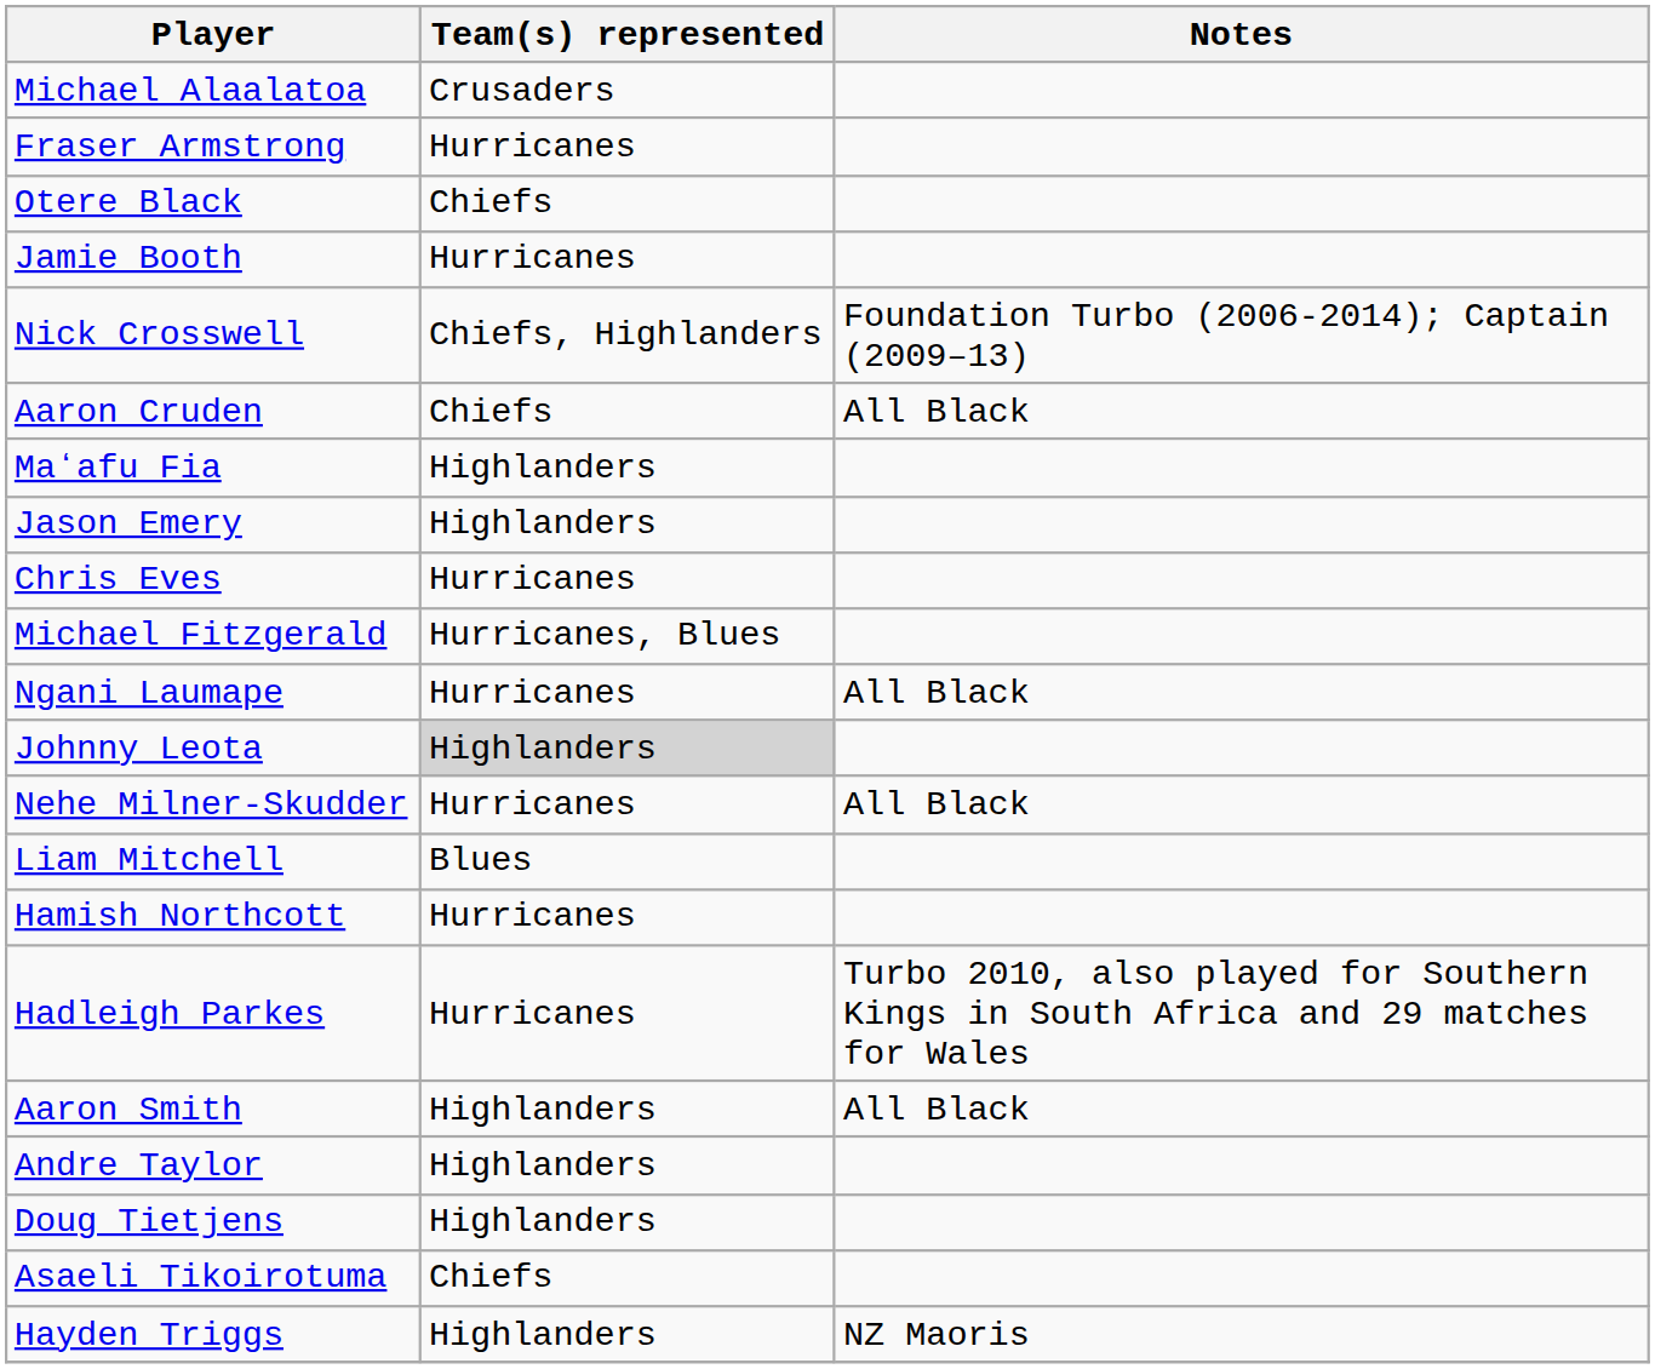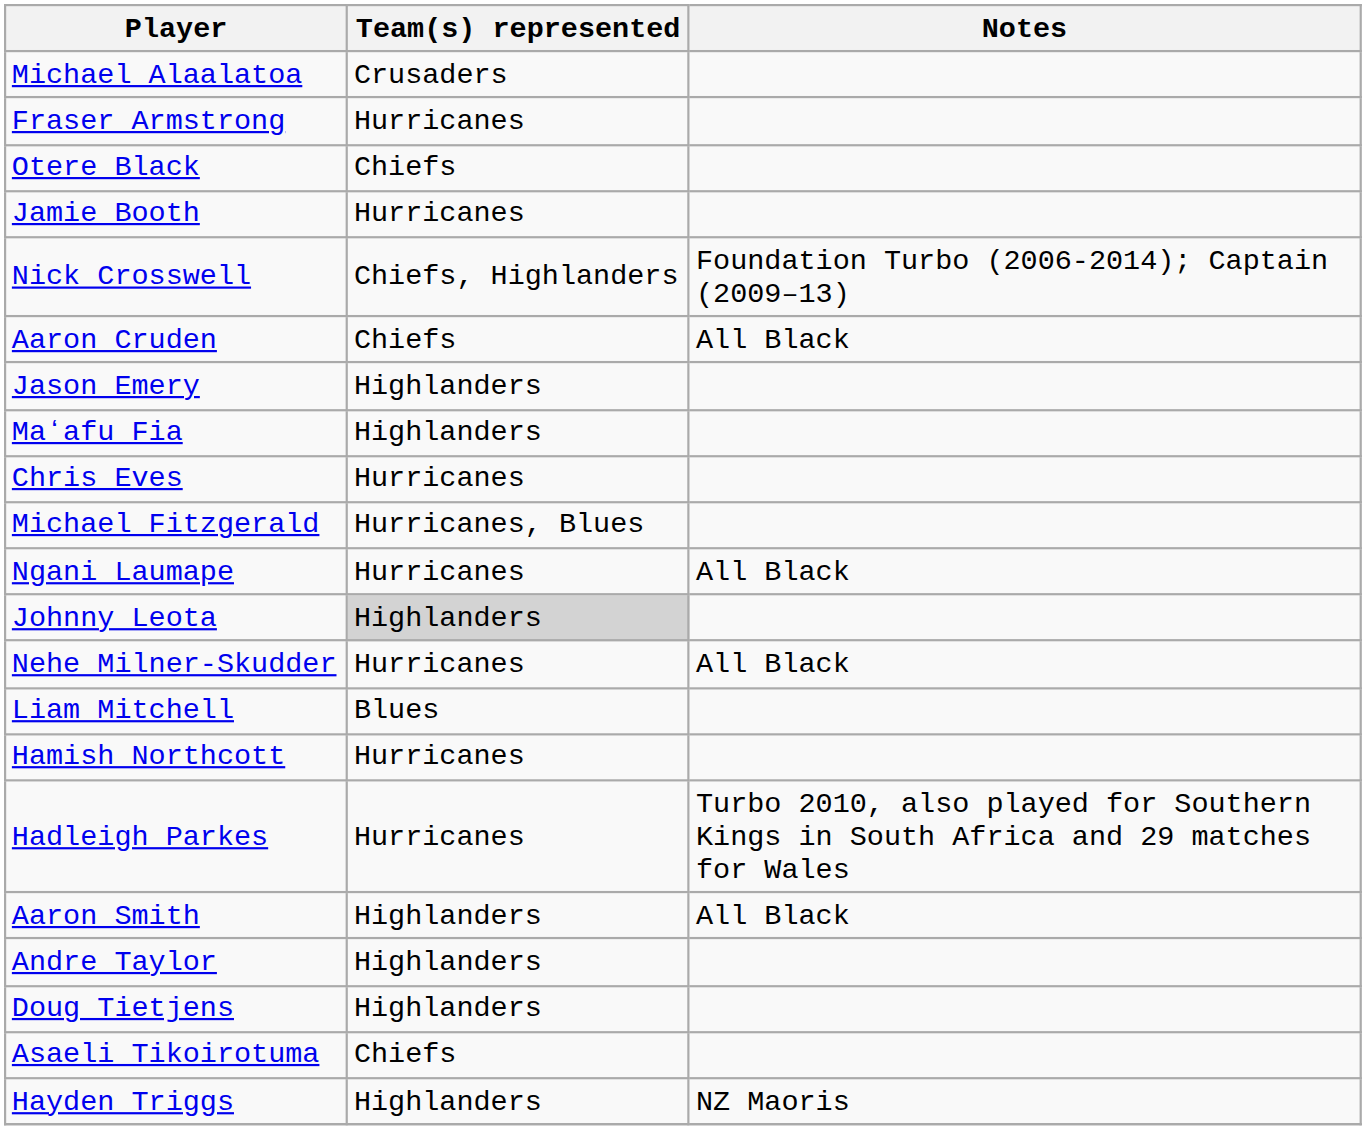rows swapped: Jason Emery <-> Maʻafu Fia
